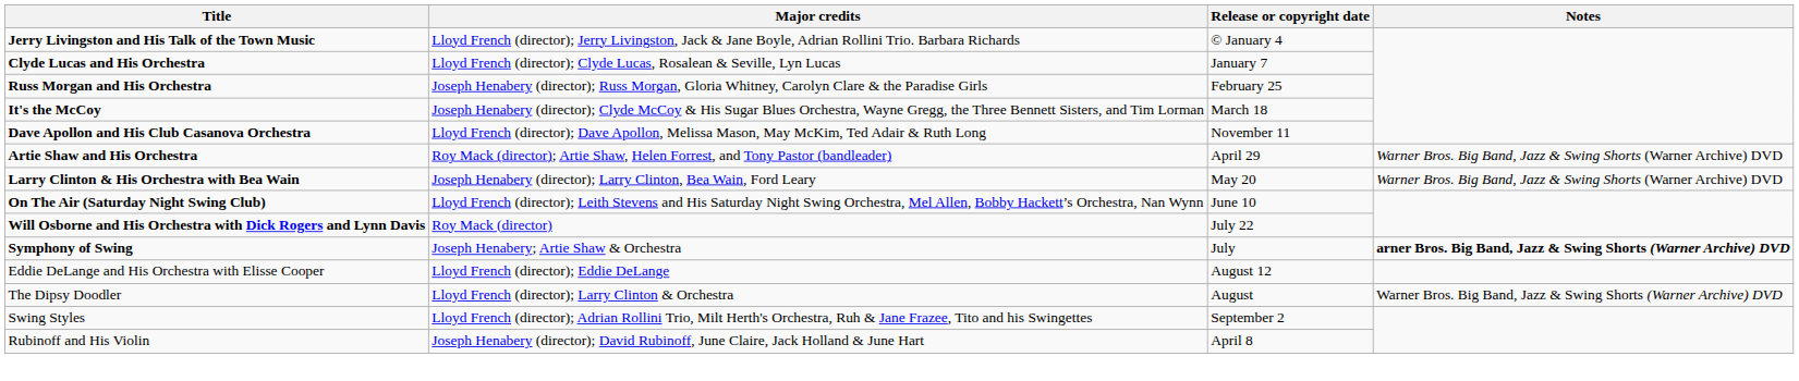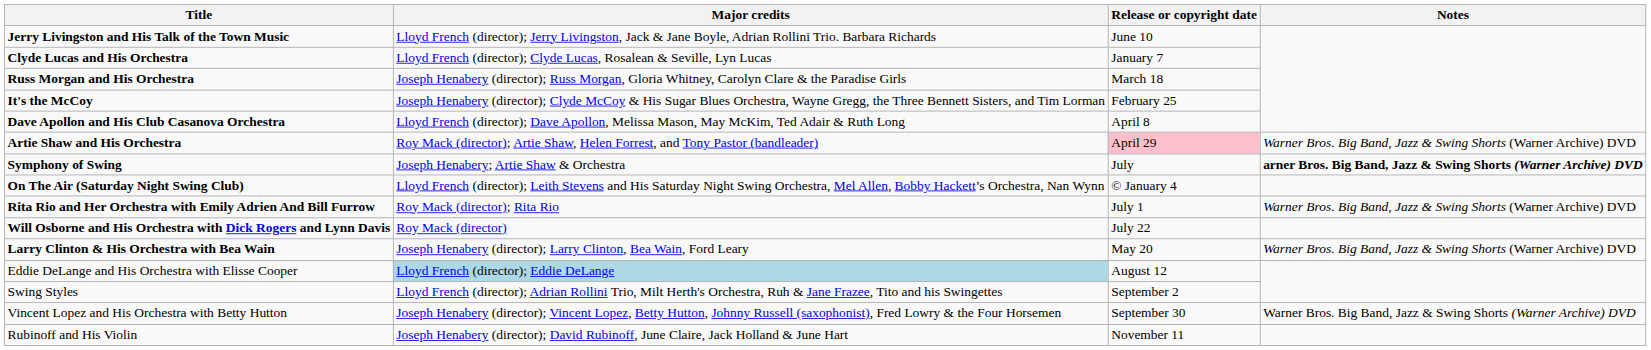Jerry Livingston and His Talk of the Town Music | Release or copyright date: © January 4 -> June 10
Russ Morgan and His Orchestra | Release or copyright date: February 25 -> March 18
It's the McCoy | Release or copyright date: March 18 -> February 25
Dave Apollon and His Club Casanova Orchestra | Release or copyright date: November 11 -> April 8
Artie Shaw and His Orchestra | Release or copyright date: no background -> pink background
rows swapped: Larry Clinton & His Orchestra with Bea Wain <-> Symphony of Swing
On The Air (Saturday Night Swing Club) | Release or copyright date: June 10 -> © January 4
+ row: Rita Rio and Her Orchestra with Emily Adrien And Bill Furrow | Roy Mack (director); Rita Rio | July 1 | Warner Bros. Big Band, Jazz & Swing Shorts (Warner Archive) DVD
Eddie DeLange and His Orchestra with Elisse Cooper | Major credits: no background -> lightblue background
- row: The Dipsy Doodler | Lloyd French (director); Larry Clinton & Orchestra | August | Warner Bros. Big Band, Jazz & Swing Shorts (Warner Archive) DVD
+ row: Vincent Lopez and His Orchestra with Betty Hutton | Joseph Henabery (director); Vincent Lopez, Betty Hutton, Johnny Russell (saxophonist), Fred Lowry & the Four Horsemen | September 30 | Warner Bros. Big Band, Jazz & Swing Shorts (Warner Archive) DVD
Rubinoff and His Violin | Release or copyright date: April 8 -> November 11
